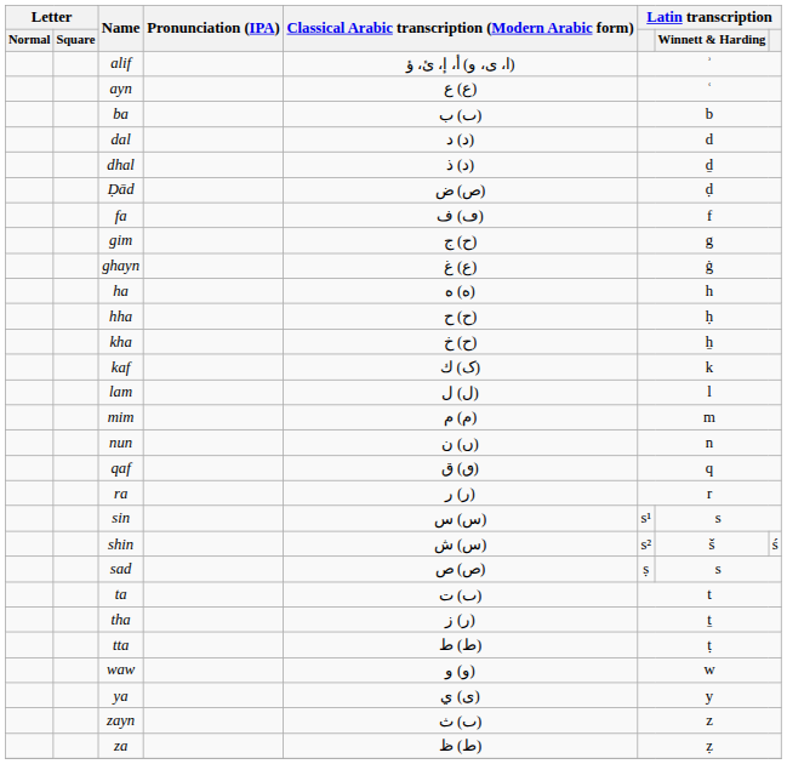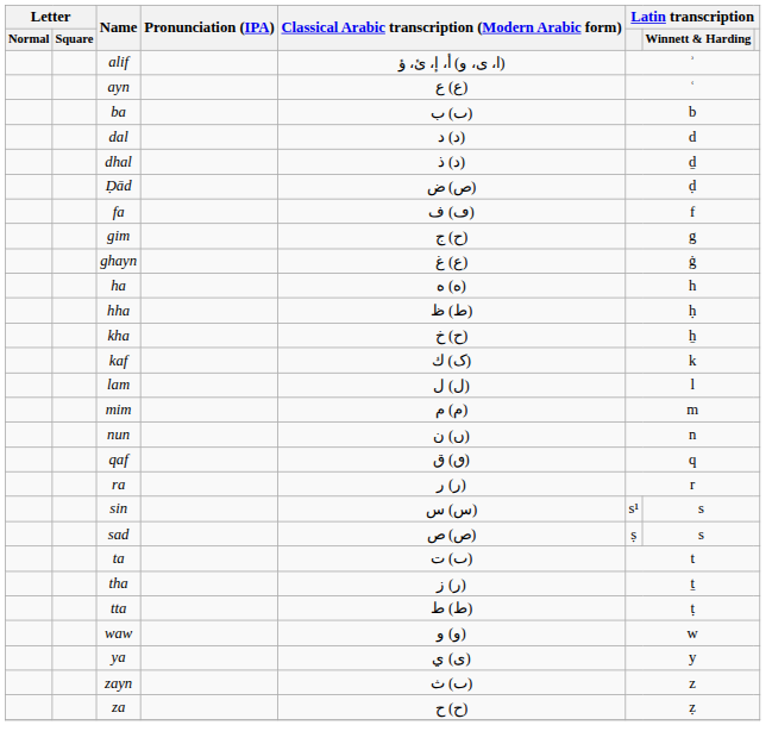hha | Classical Arabic transcription (Modern Arabic form): ح) ح) -> ط) ظ)
- row: shin | س) ش) | s² | š | ś
za | Classical Arabic transcription (Modern Arabic form): ط) ظ) -> ح) ح)
